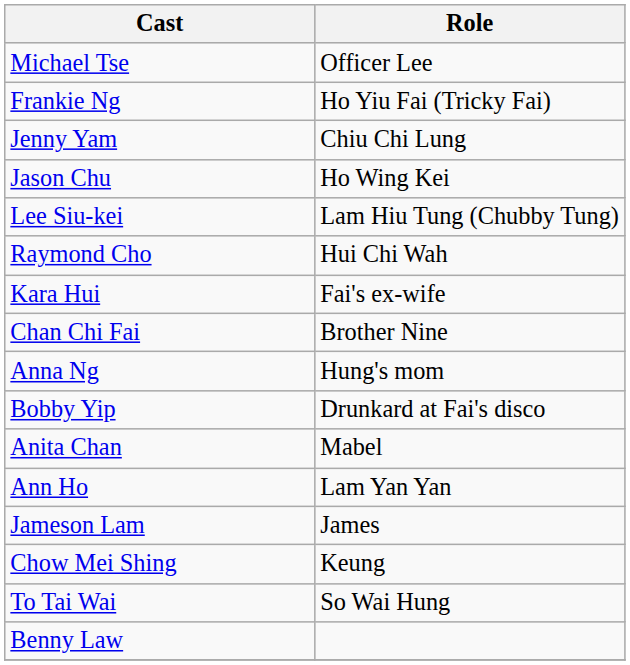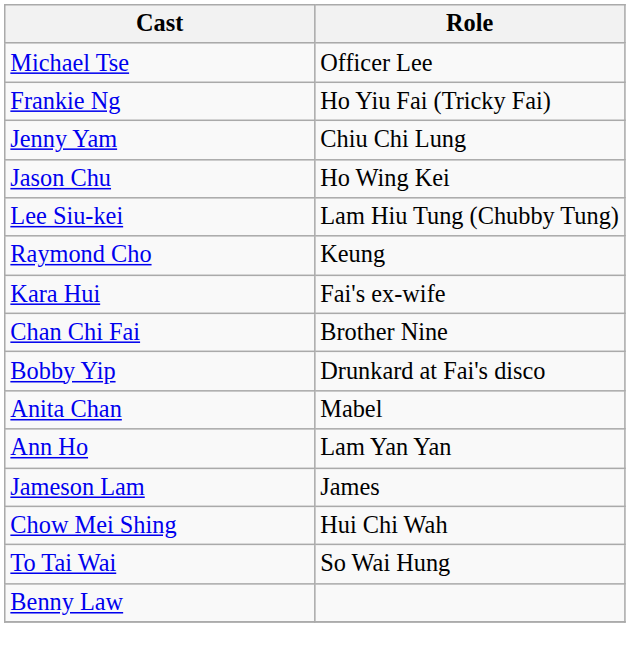Raymond Cho | Role: Hui Chi Wah -> Keung
- row: Anna Ng | Hung's mom
Chow Mei Shing | Role: Keung -> Hui Chi Wah
